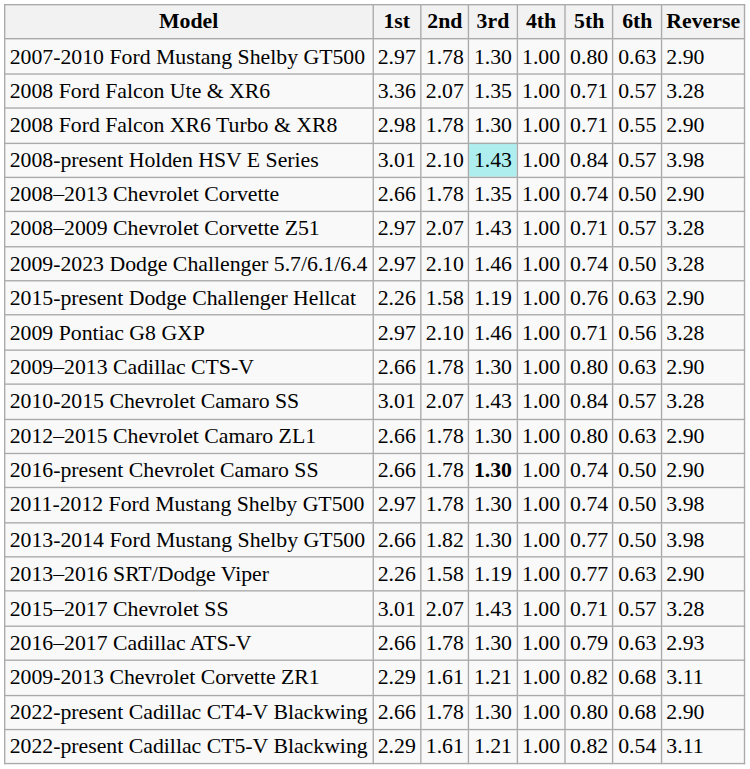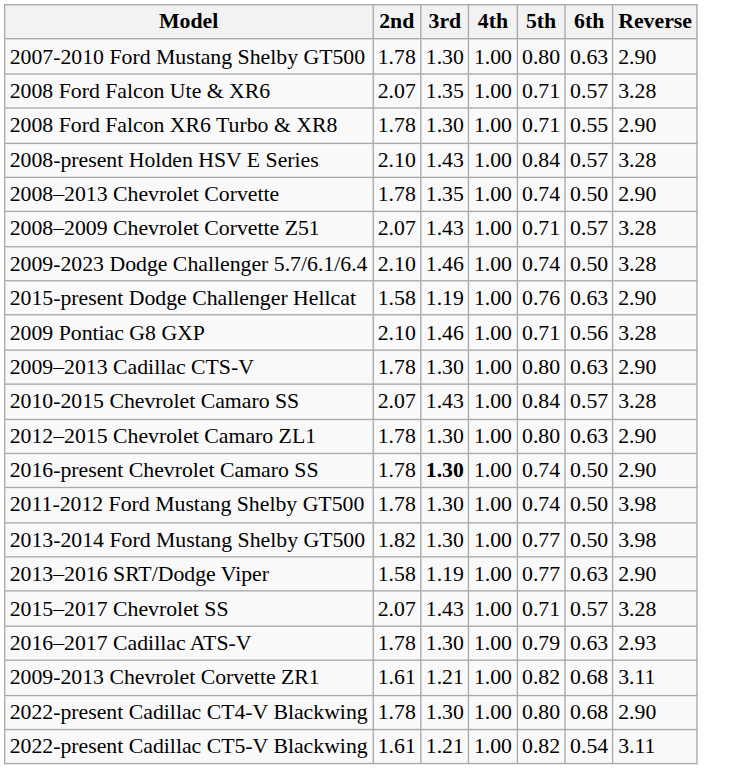- column: 1st | 2.97 | 3.36 | 2.98 | 3.01 | 2.66 | 2.97 | 2.97 | 2.26 | 2.97 | 2.66 | 3.01 | 2.66 | 2.66 | 2.97 | 2.66 | 2.26 | 3.01 | 2.66 | 2.29 | 2.66 | 2.29
2008-present Holden HSV E Series | 3rd: paleturquoise background -> no background
2008-present Holden HSV E Series | Reverse: 3.98 -> 3.28
